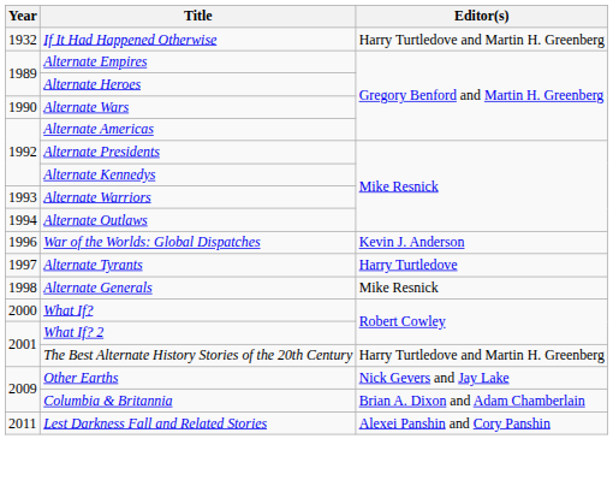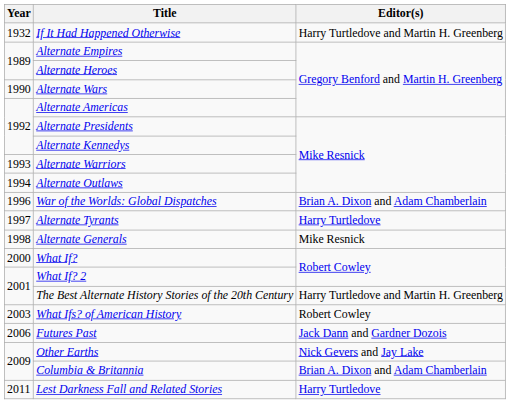War of the Worlds: Global Dispatches | Editor(s): Kevin J. Anderson -> Brian A. Dixon and Adam Chamberlain
+ row: 2003 | What Ifs? of American History | Robert Cowley
+ row: 2006 | Futures Past | Jack Dann and Gardner Dozois
Lest Darkness Fall and Related Stories | Editor(s): Alexei Panshin and Cory Panshin -> Harry Turtledove
